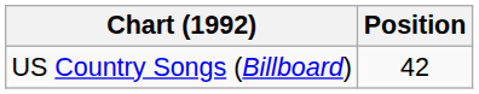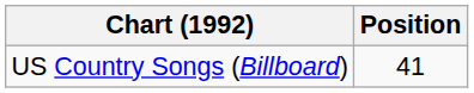US Country Songs (Billboard) | Position: 42 -> 41
